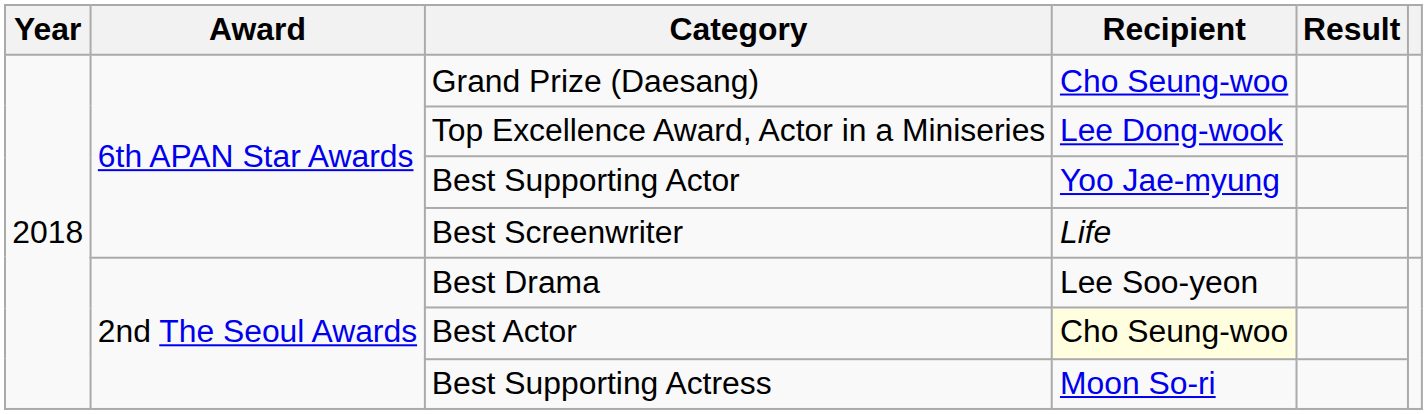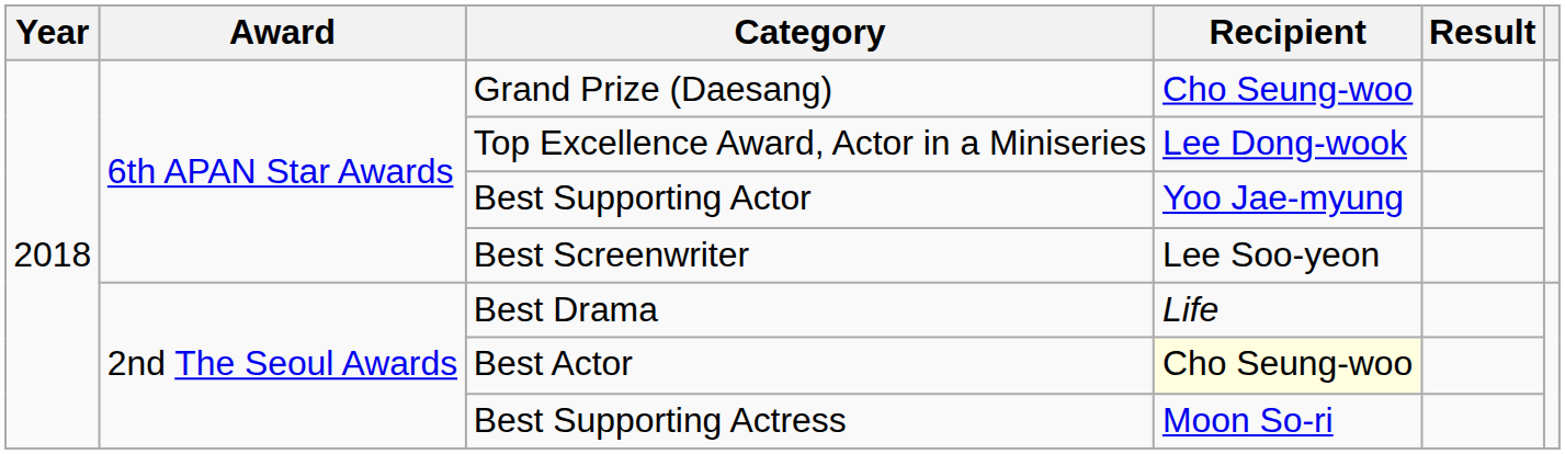Best Screenwriter | Recipient: Life -> Lee Soo-yeon
Best Drama | Recipient: Lee Soo-yeon -> Life
